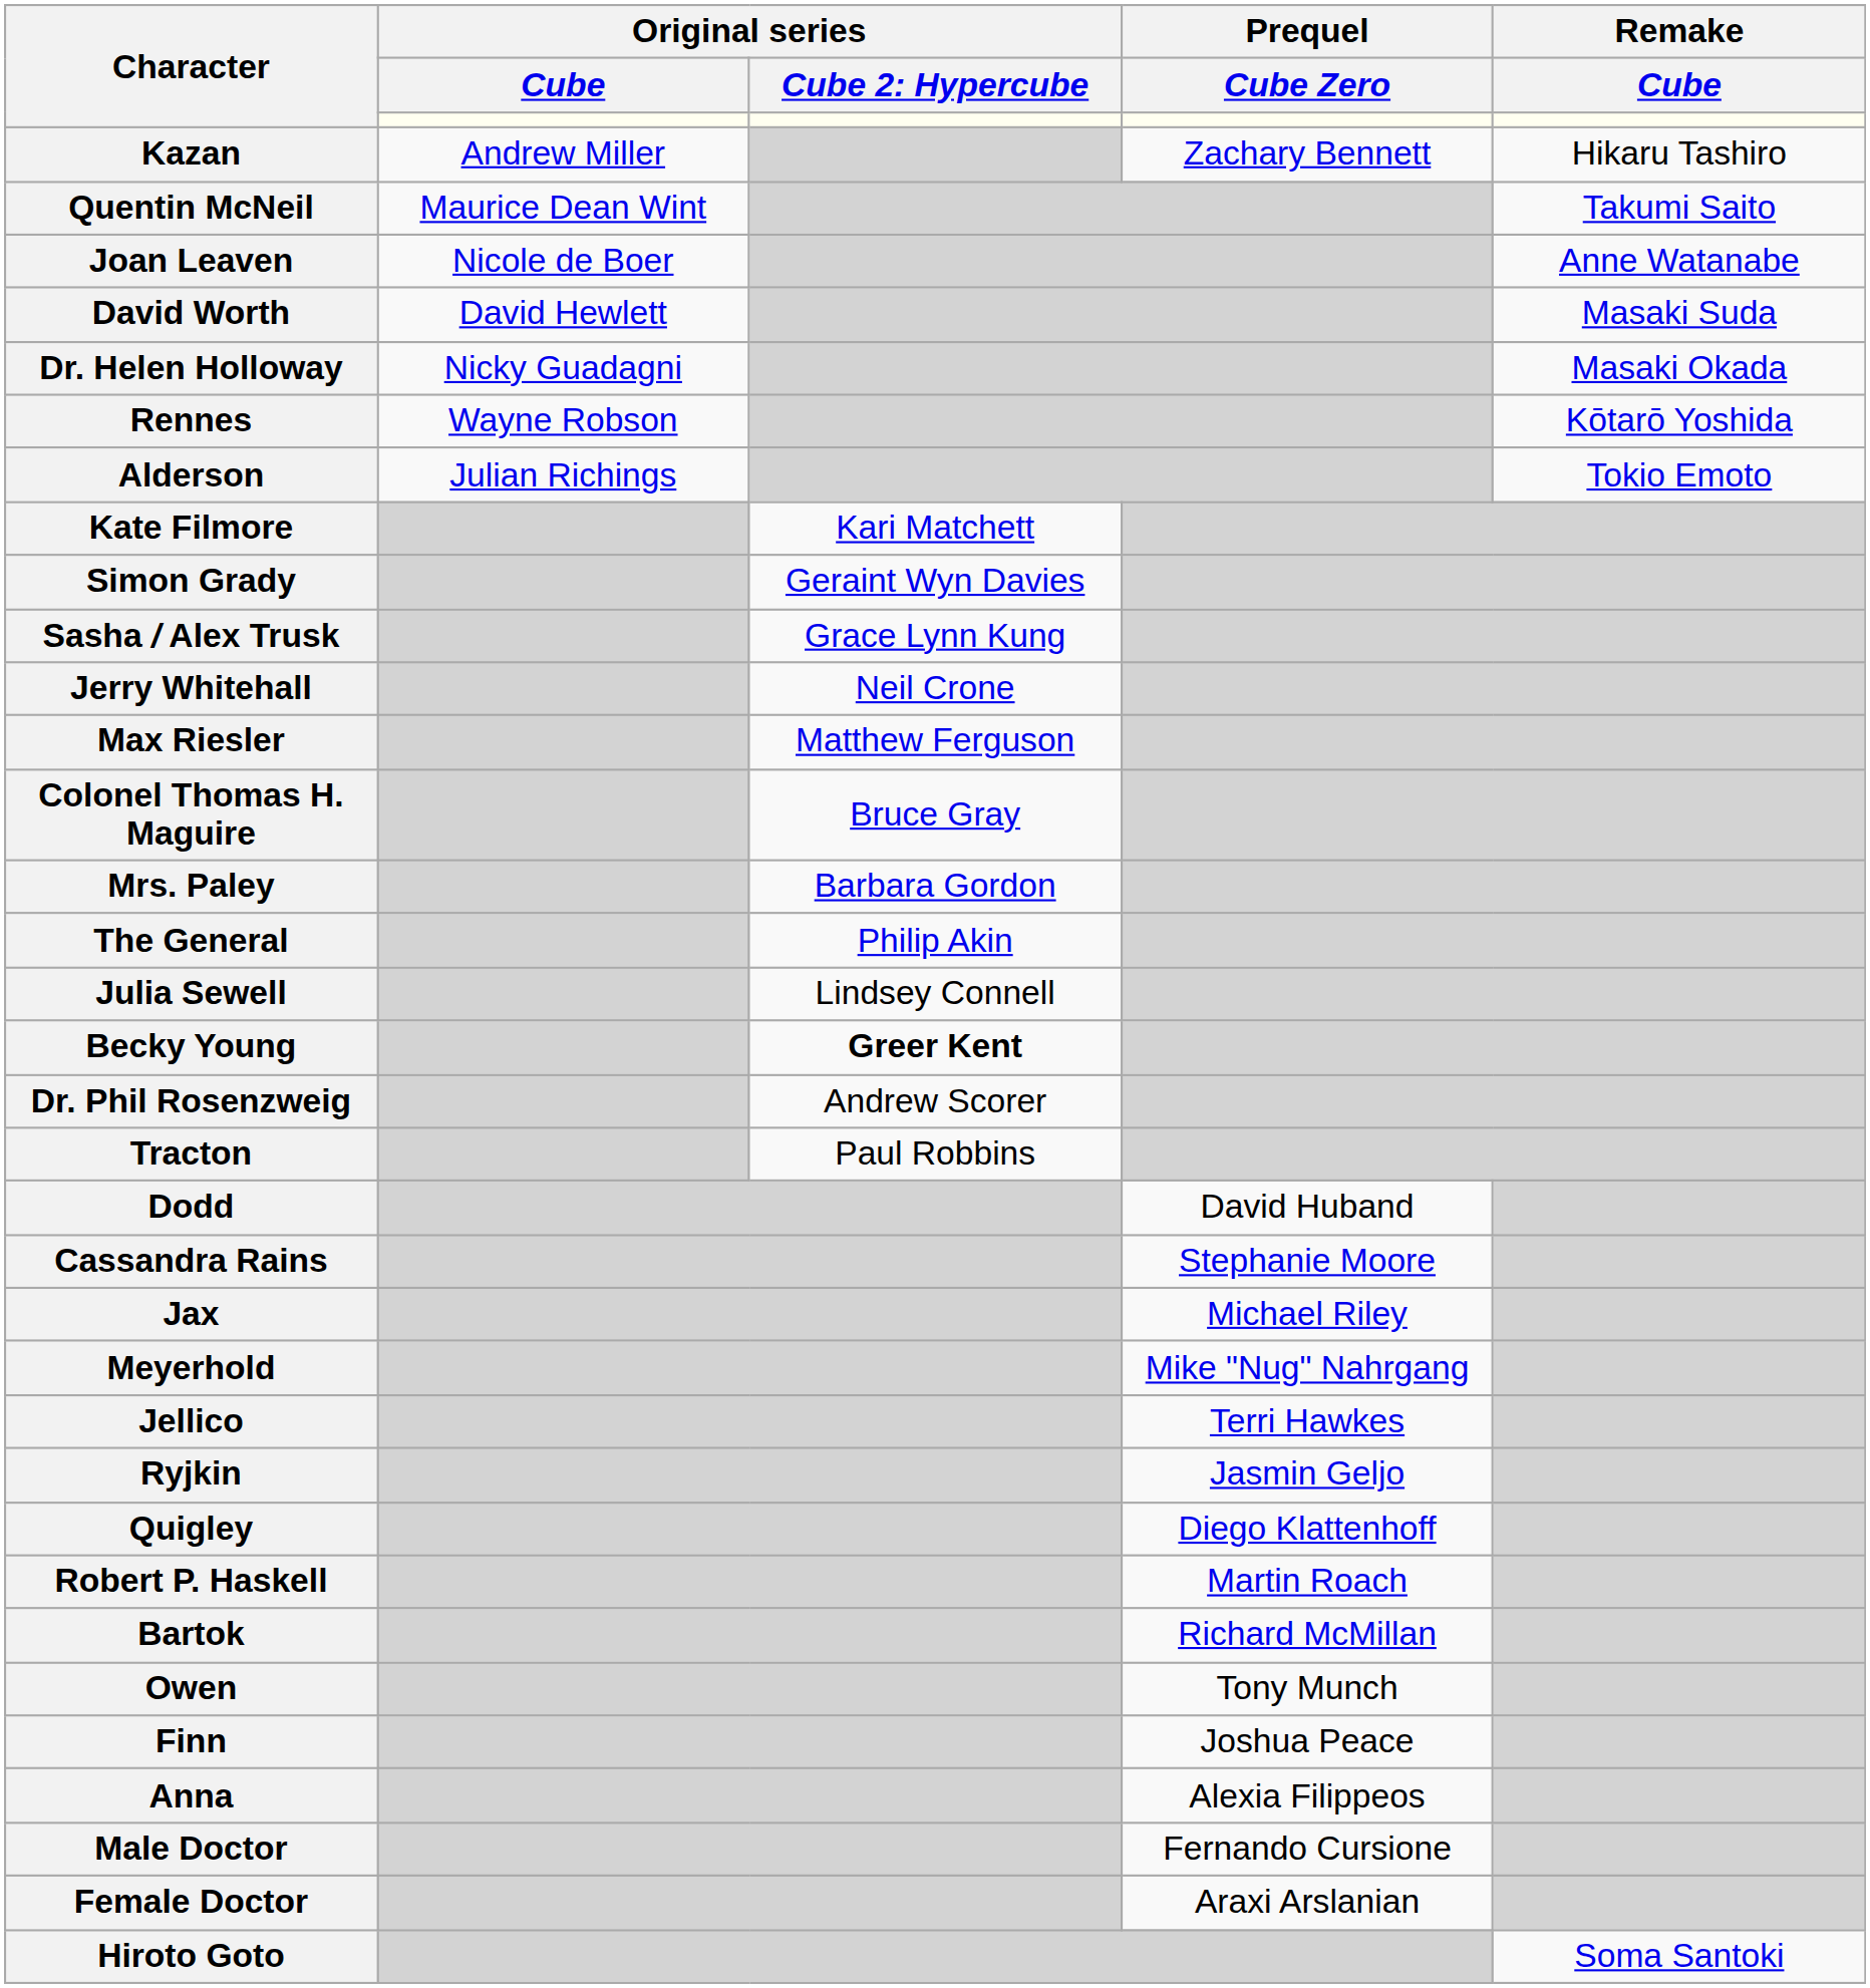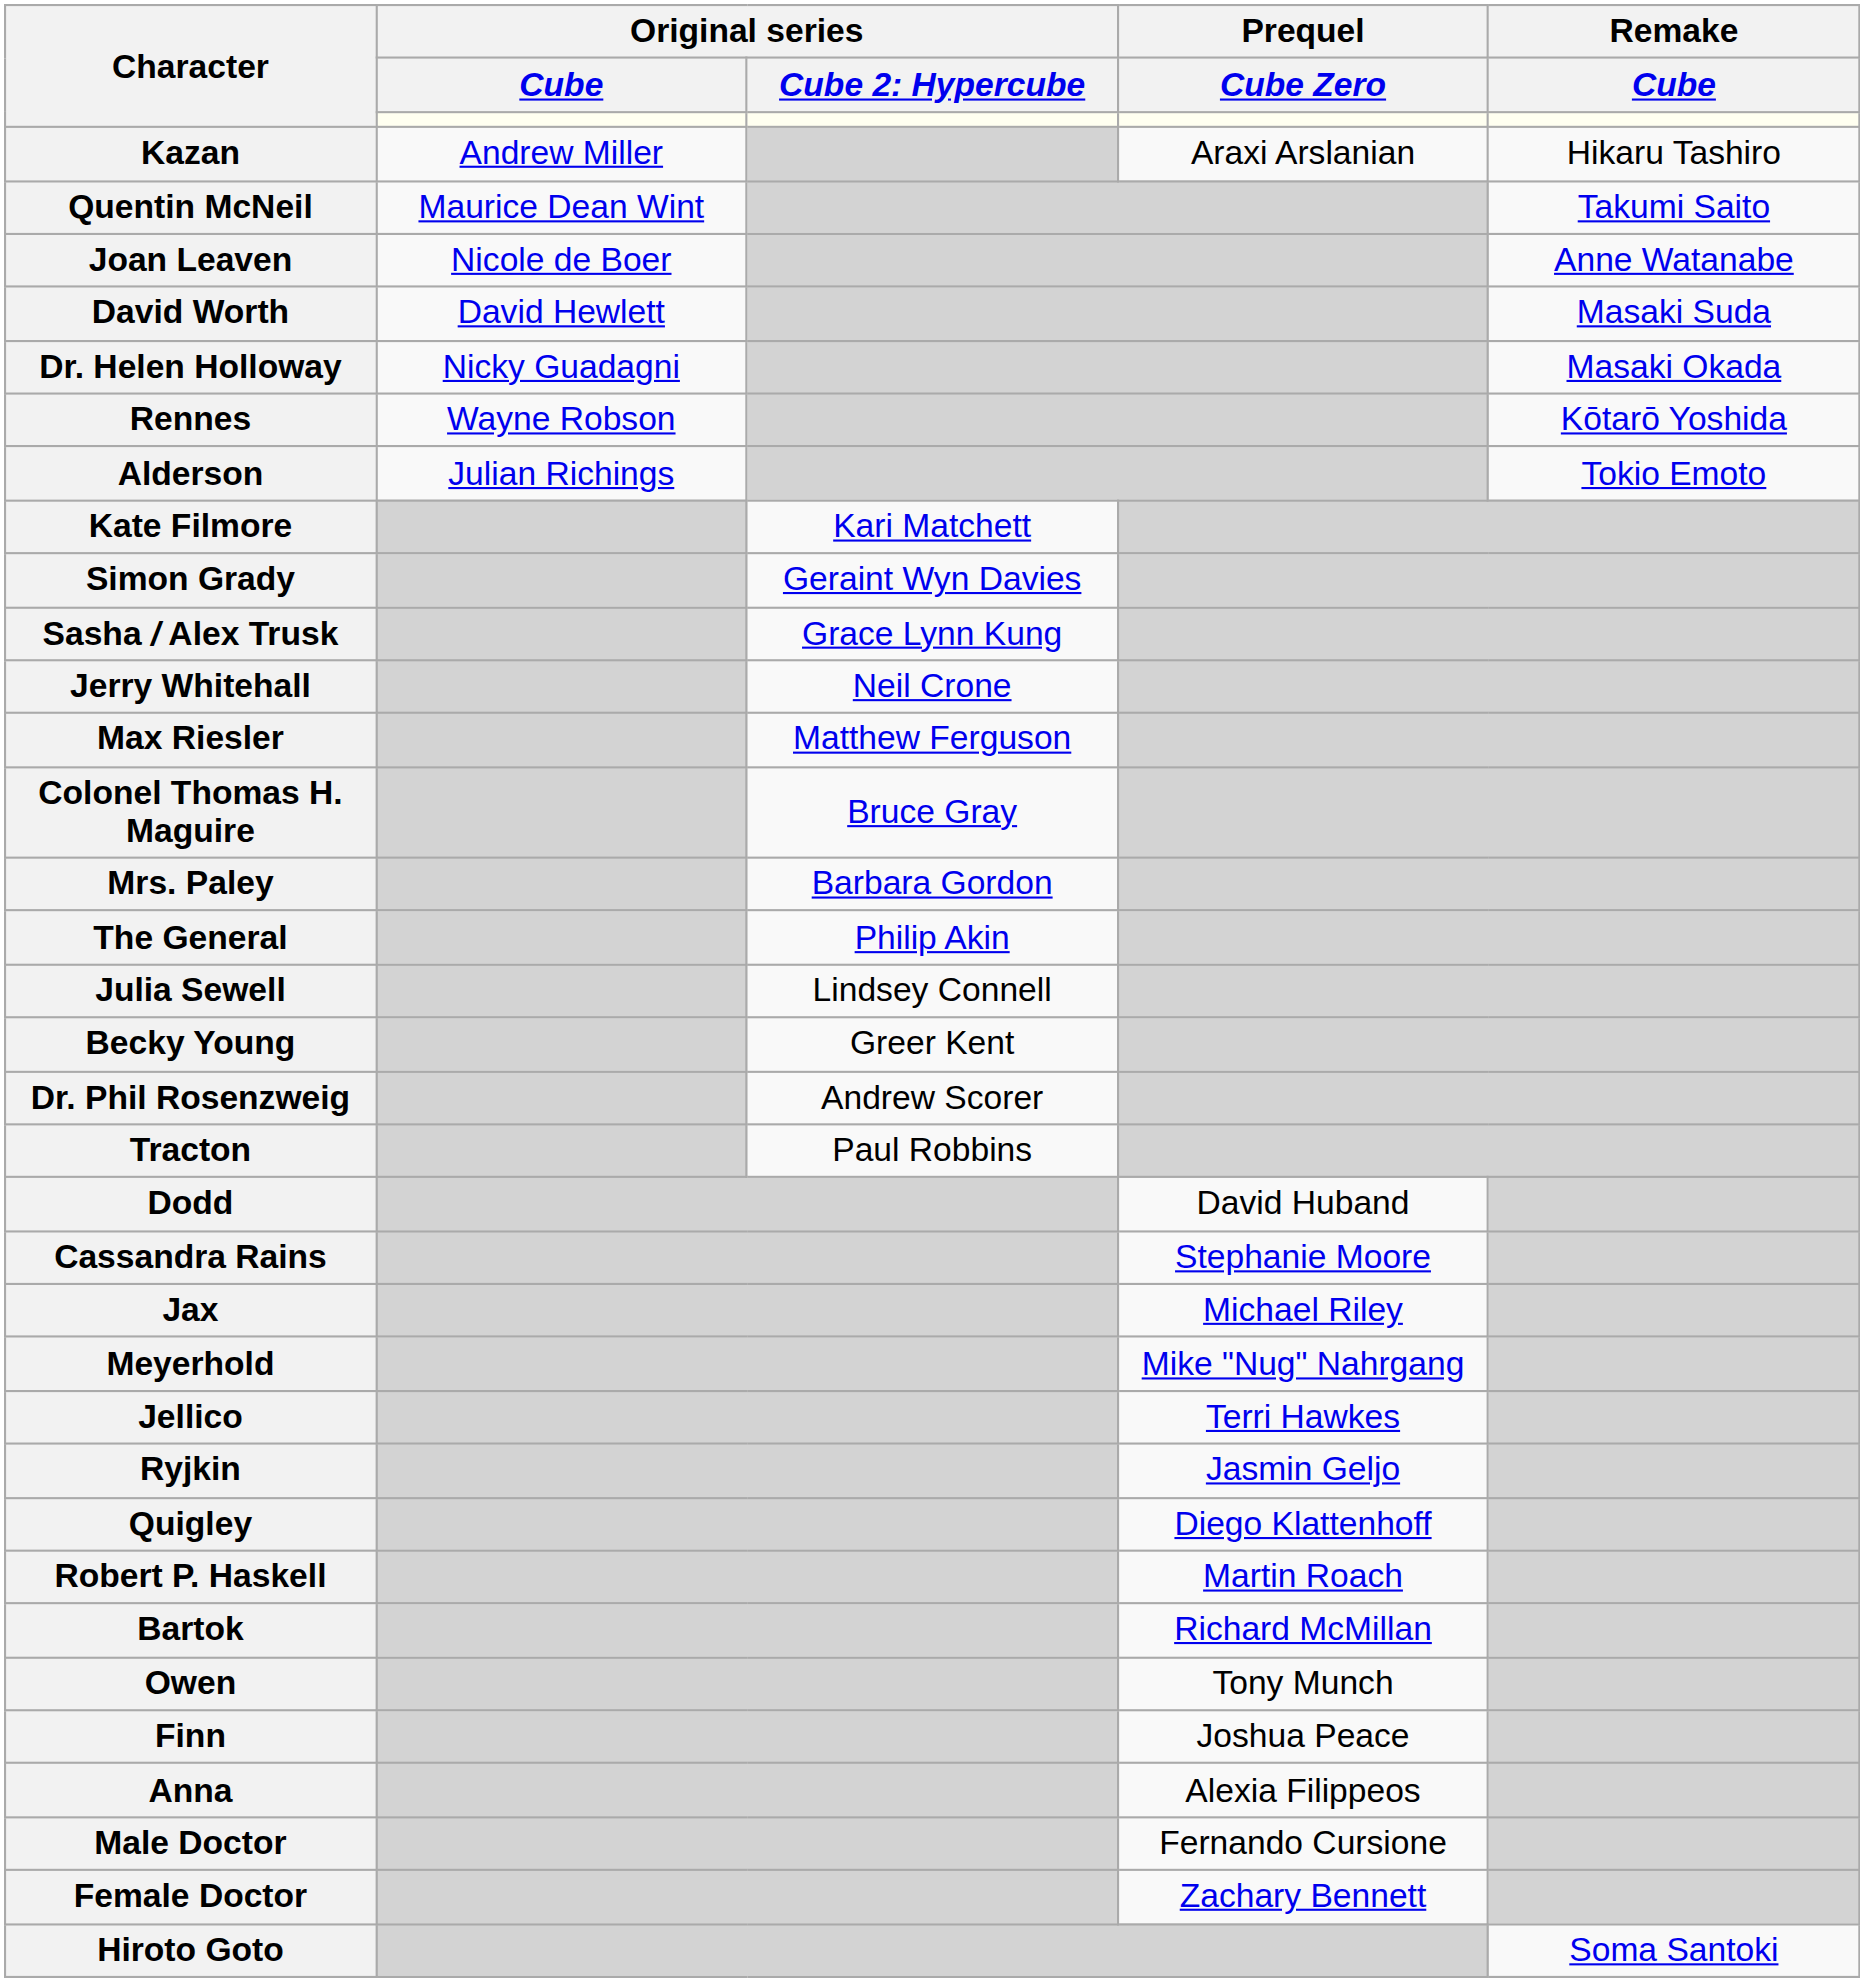Kazan | Prequel / Cube Zero: Zachary Bennett -> Araxi Arslanian
Becky Young | column 3: bold -> normal
Female Doctor | Prequel / Cube Zero: Araxi Arslanian -> Zachary Bennett
